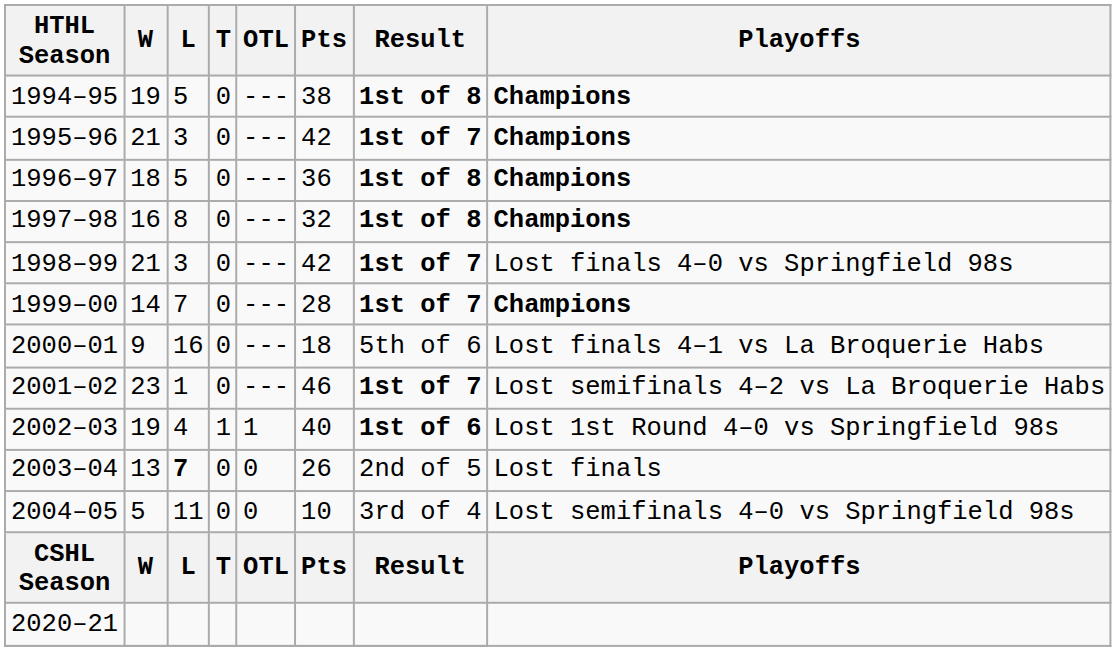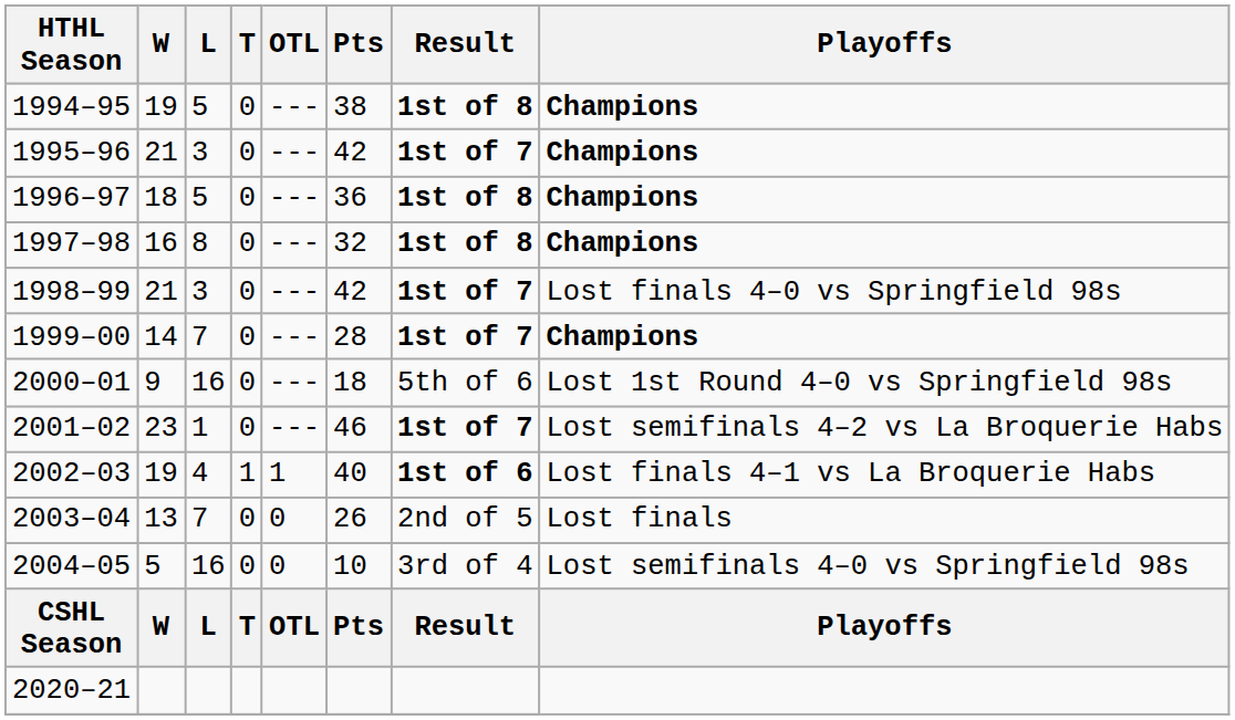2000–01 | Playoffs: Lost finals 4–1 vs La Broquerie Habs -> Lost 1st Round 4–0 vs Springfield 98s
2002–03 | Playoffs: Lost 1st Round 4–0 vs Springfield 98s -> Lost finals 4–1 vs La Broquerie Habs
2003–04 | L: bold -> normal
2004–05 | L: 11 -> 16
